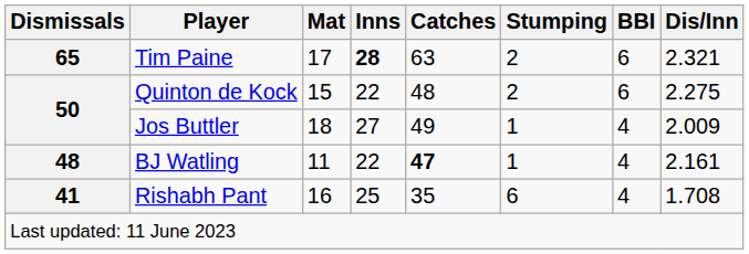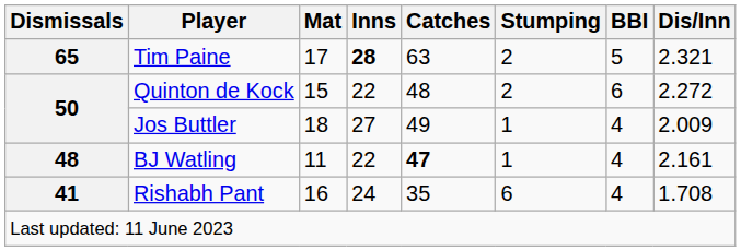Tim Paine | BBI: 6 -> 5
Quinton de Kock | Dis/Inn: 2.275 -> 2.272
Rishabh Pant | Inns: 25 -> 24
